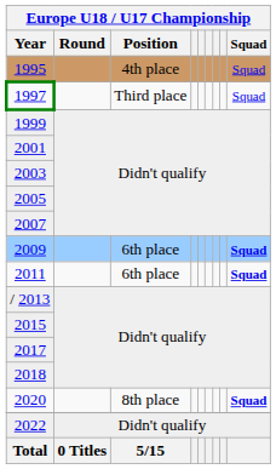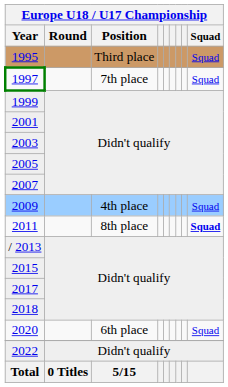1995 | Position: 4th place -> Third place
1997 | Position: Third place -> 7th place
2009 | Position: 6th place -> 4th place
2009 | Squad: bold -> normal
2011 | Position: 6th place -> 8th place
2020 | Position: 8th place -> 6th place
2020 | Squad: bold -> normal
